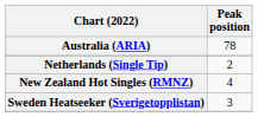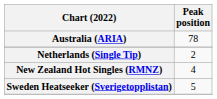Sweden Heatseeker (Sverigetopplistan) | Peak position: 3 -> 5
